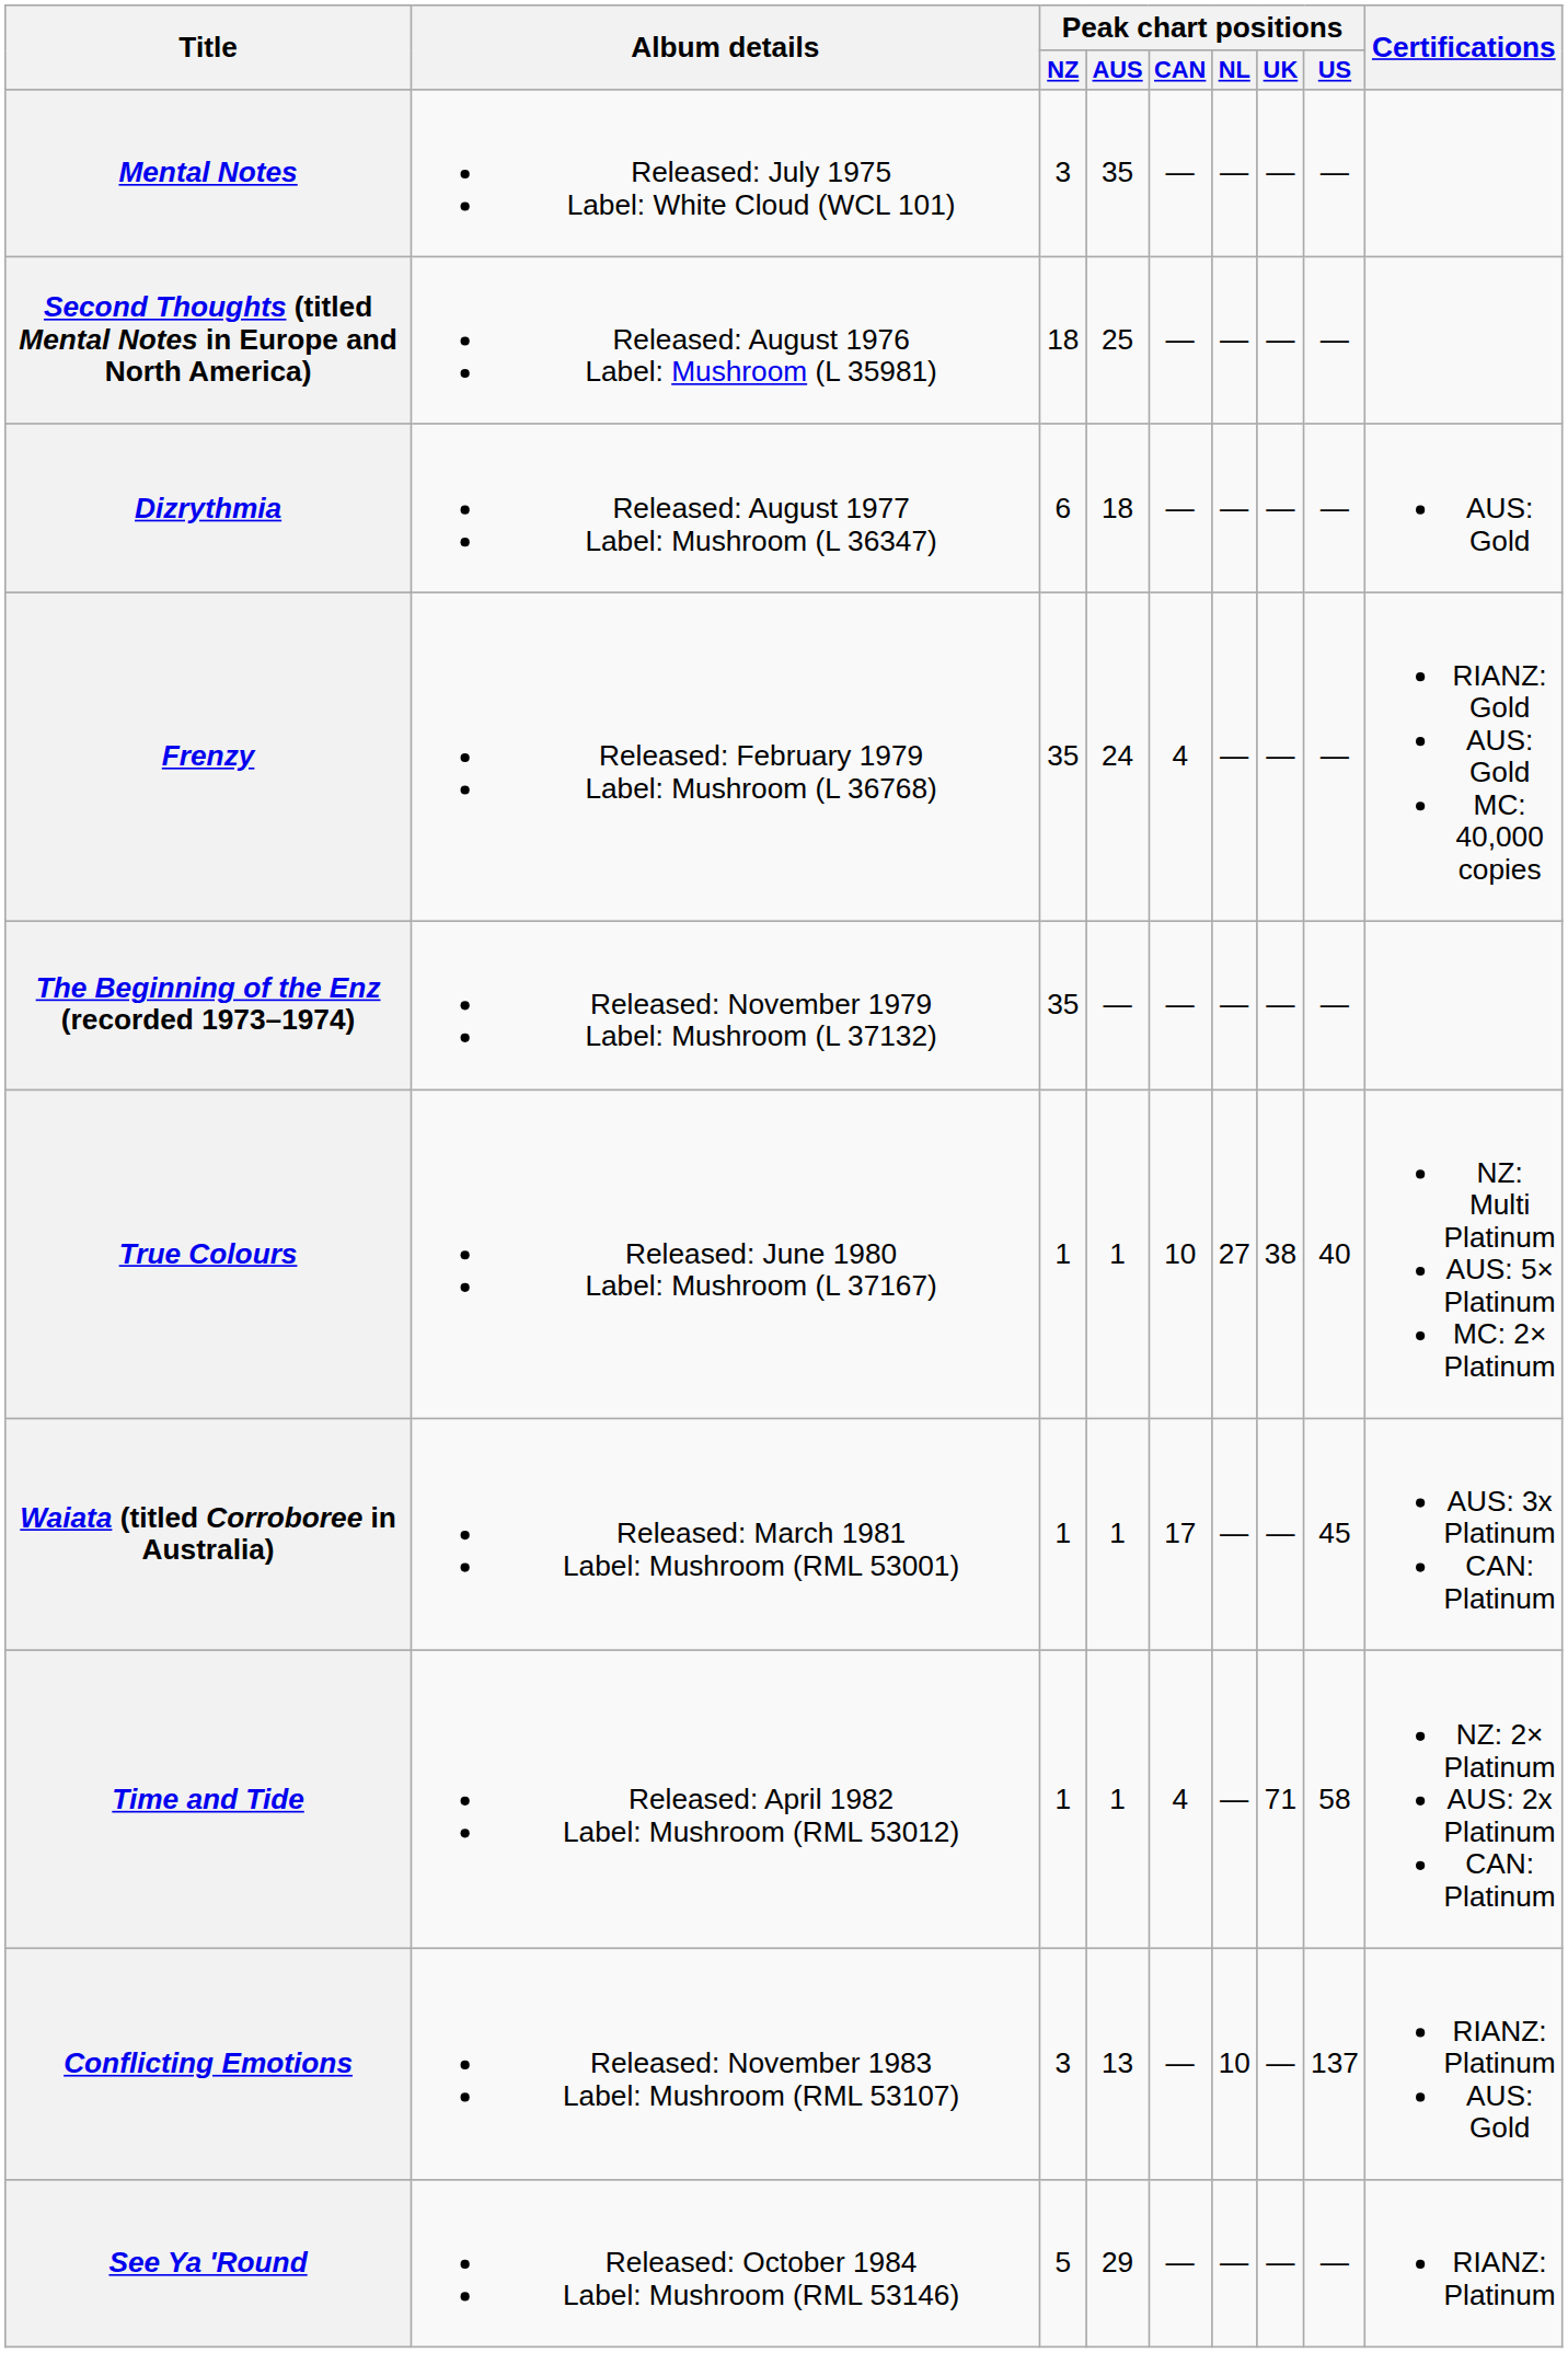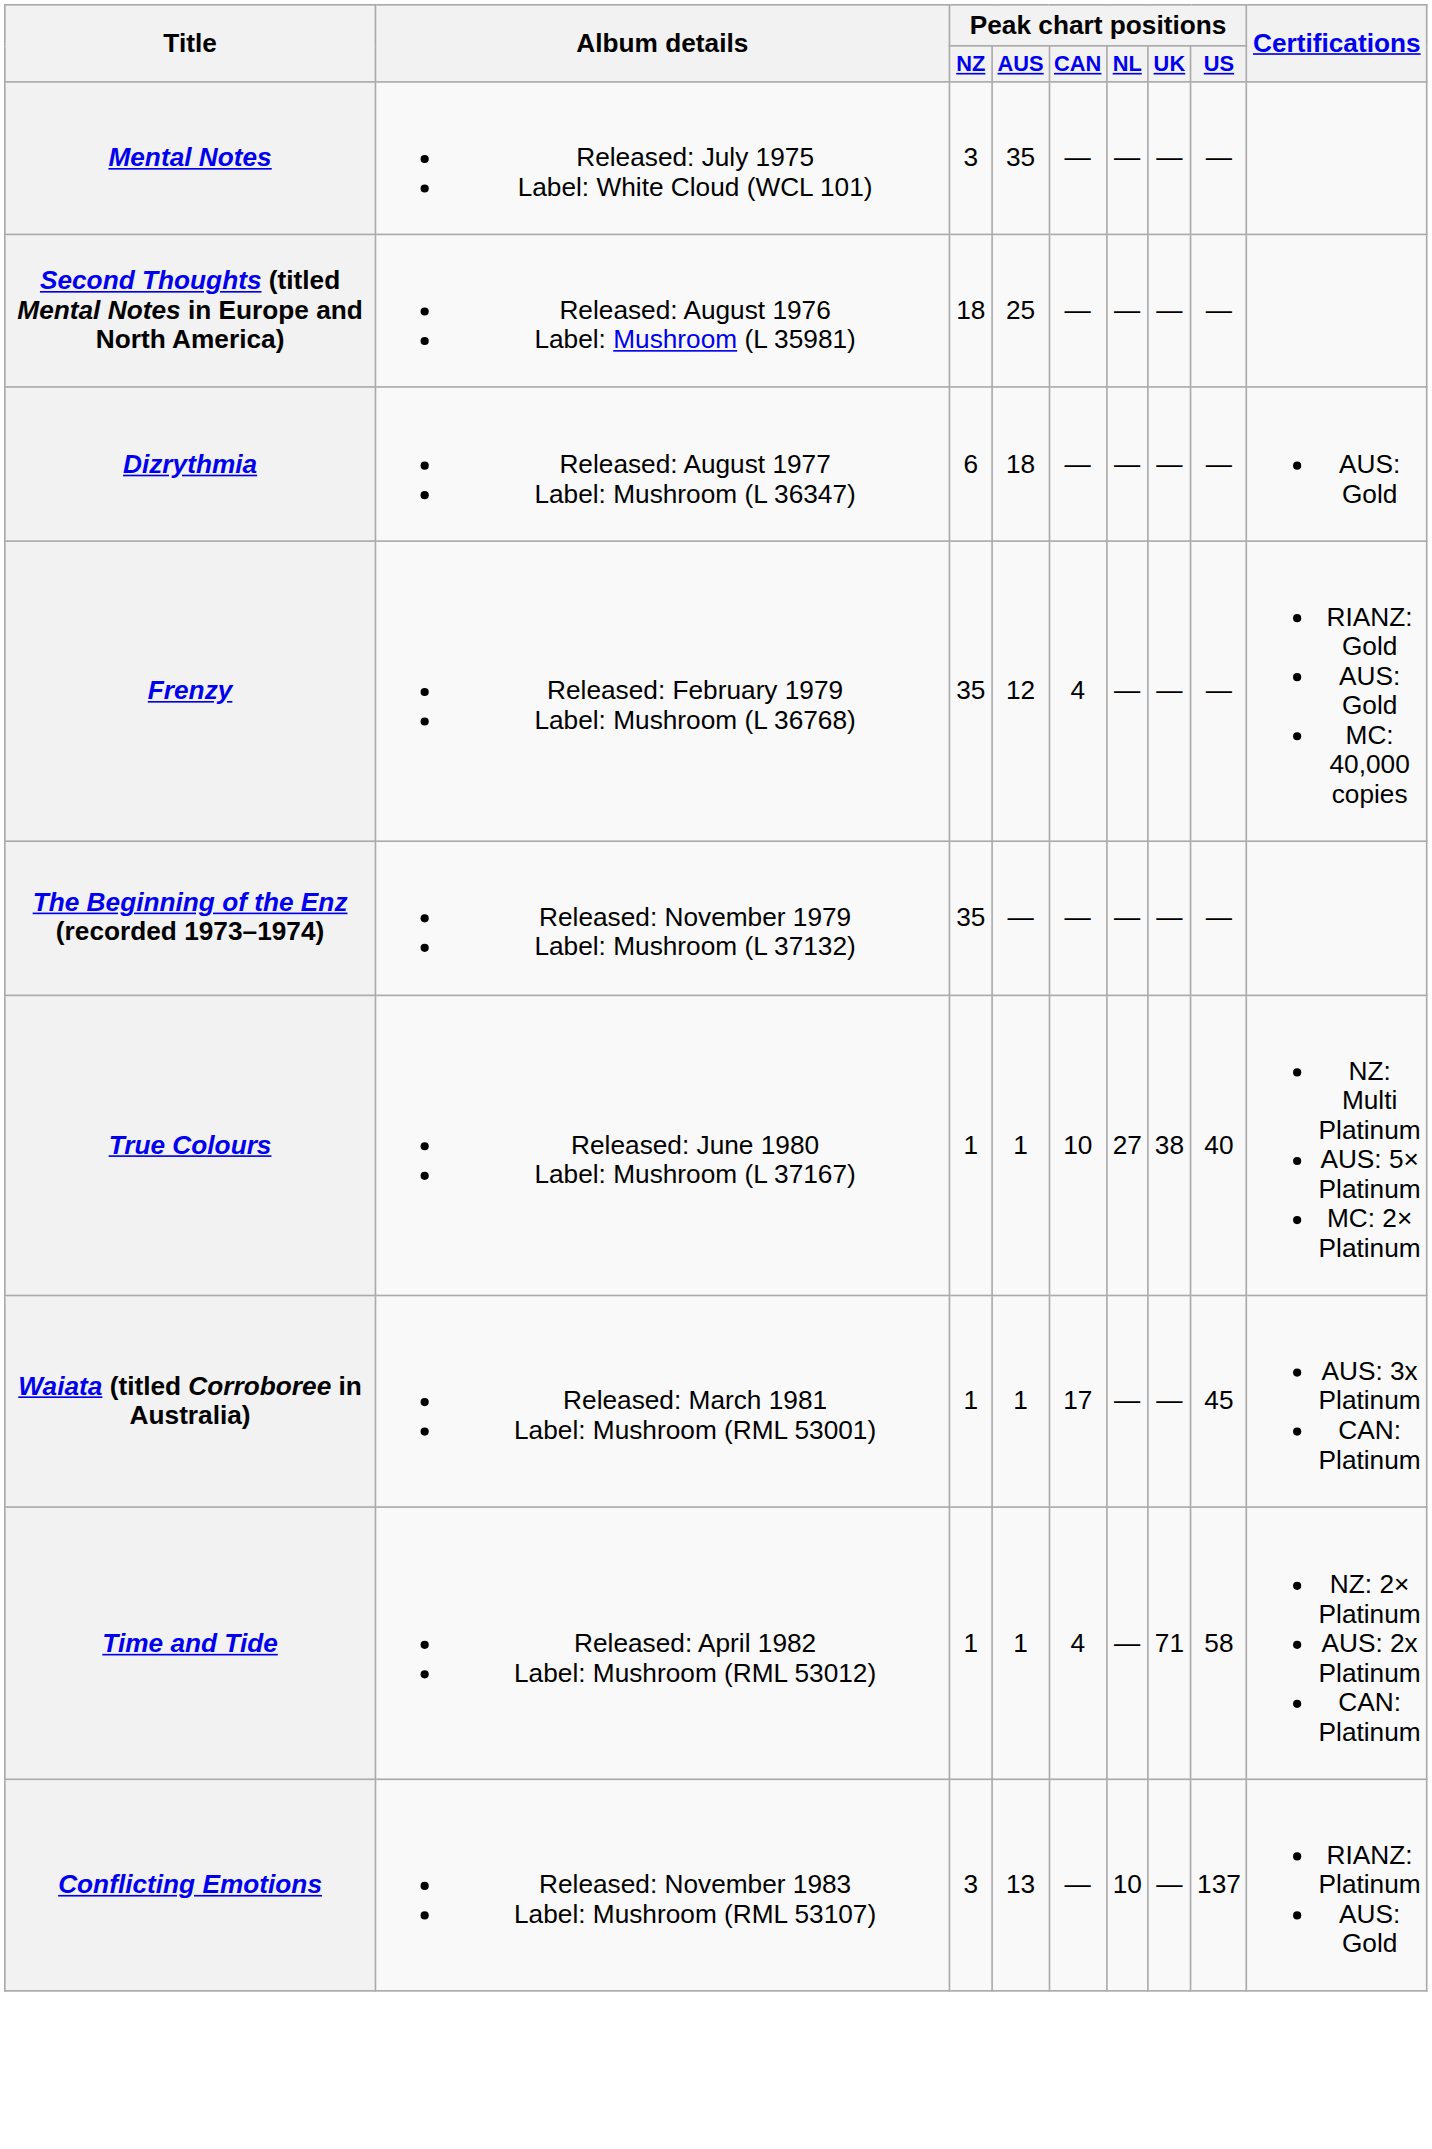Frenzy | Peak chart positions / AUS: 24 -> 12
- row: See Ya 'Round | Released: October 1984 Label: Mushroom (RML 53146) | 5 | 29 | — | — | — | — | RIANZ: Platinum
